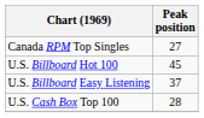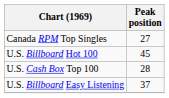rows swapped: U.S. Billboard Easy Listening <-> U.S. Cash Box Top 100
